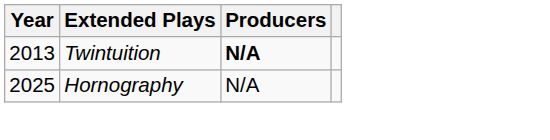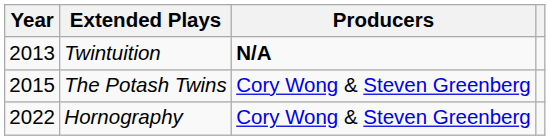+ row: 2015 | The Potash Twins | Cory Wong & Steven Greenberg
Hornography | Year: 2025 -> 2022
Hornography | Producers: N/A -> Cory Wong & Steven Greenberg
